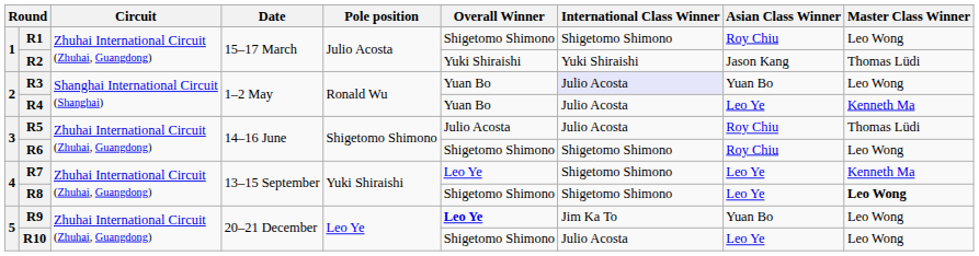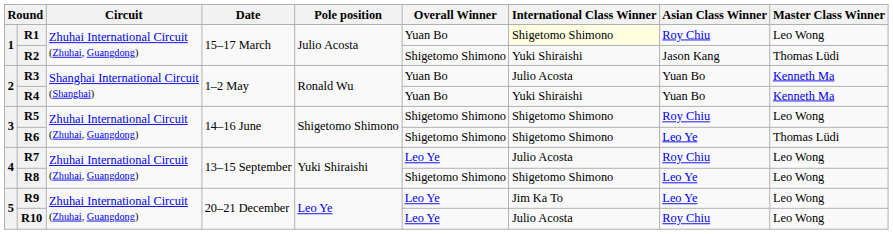R1 | Overall Winner: Shigetomo Shimono -> Yuan Bo
R1 | International Class Winner: no background -> lightyellow background
R2 | Overall Winner: Yuki Shiraishi -> Shigetomo Shimono
R3 | International Class Winner: lavender background -> no background
R3 | Master Class Winner: Leo Wong -> Kenneth Ma
R4 | International Class Winner: Julio Acosta -> Yuki Shiraishi
R4 | Asian Class Winner: Leo Ye -> Yuan Bo
R5 | Overall Winner: Julio Acosta -> Shigetomo Shimono
R5 | International Class Winner: Julio Acosta -> Shigetomo Shimono
R5 | Master Class Winner: Thomas Lüdi -> Leo Wong
R6 | Asian Class Winner: Roy Chiu -> Leo Ye
R6 | Master Class Winner: Leo Wong -> Thomas Lüdi
R7 | International Class Winner: Shigetomo Shimono -> Julio Acosta
R7 | Asian Class Winner: Leo Ye -> Roy Chiu
R7 | Master Class Winner: Kenneth Ma -> Leo Wong
R8 | Master Class Winner: bold -> normal
R9 | Overall Winner: bold -> normal
R9 | Asian Class Winner: Yuan Bo -> Leo Ye
R10 | Overall Winner: Shigetomo Shimono -> Leo Ye
R10 | Asian Class Winner: Leo Ye -> Roy Chiu
